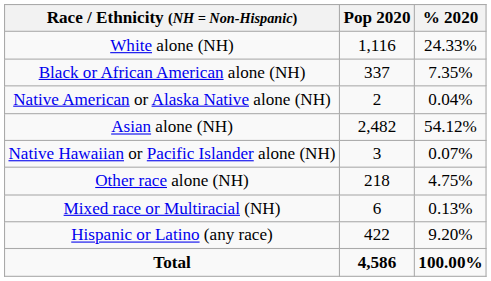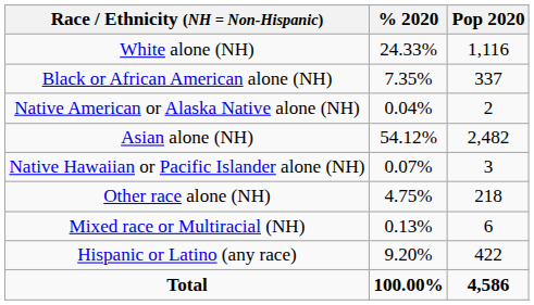columns swapped: Pop 2020 <-> % 2020
